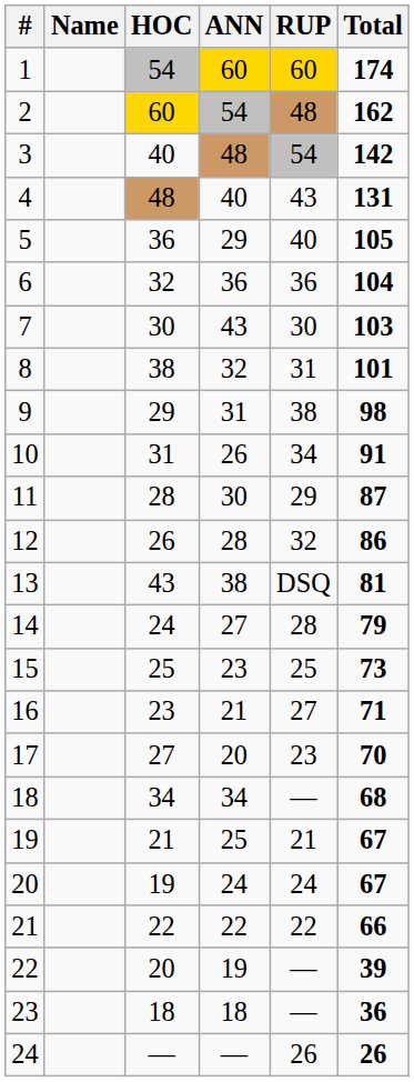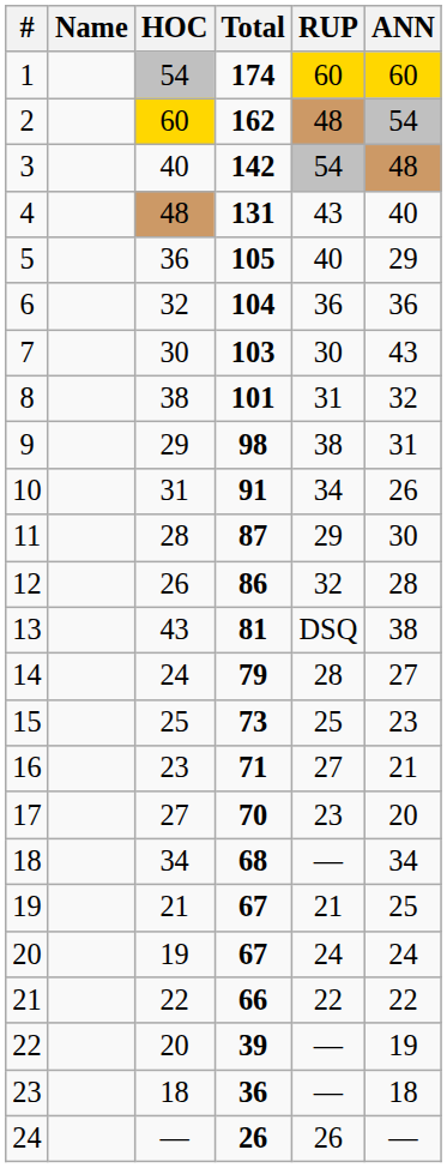columns swapped: ANN <-> Total
